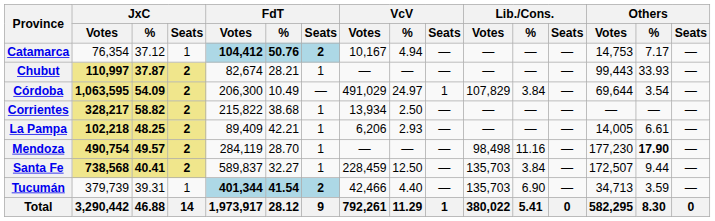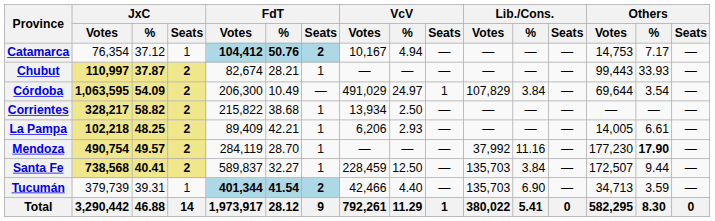Mendoza | Lib./Cons. / Votes: 98,498 -> 37,992
